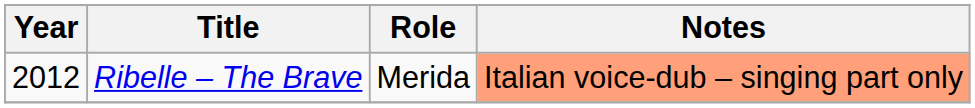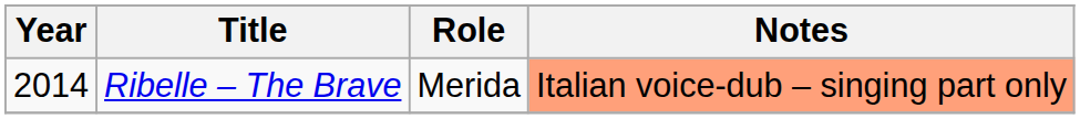Ribelle – The Brave | Year: 2012 -> 2014
